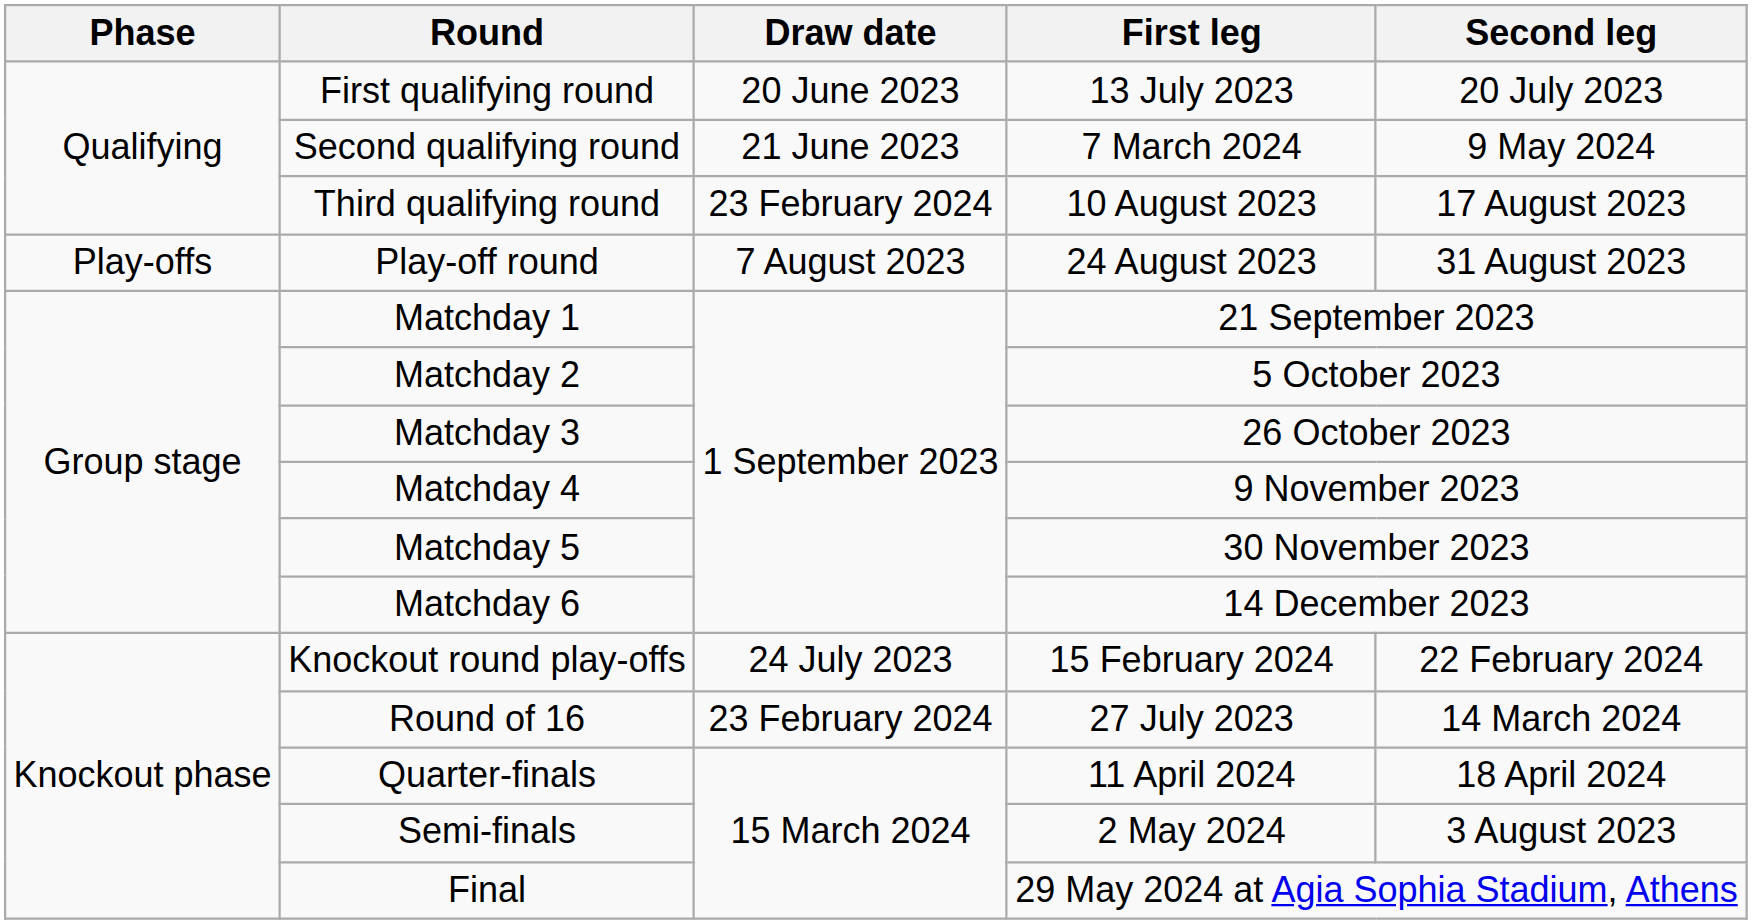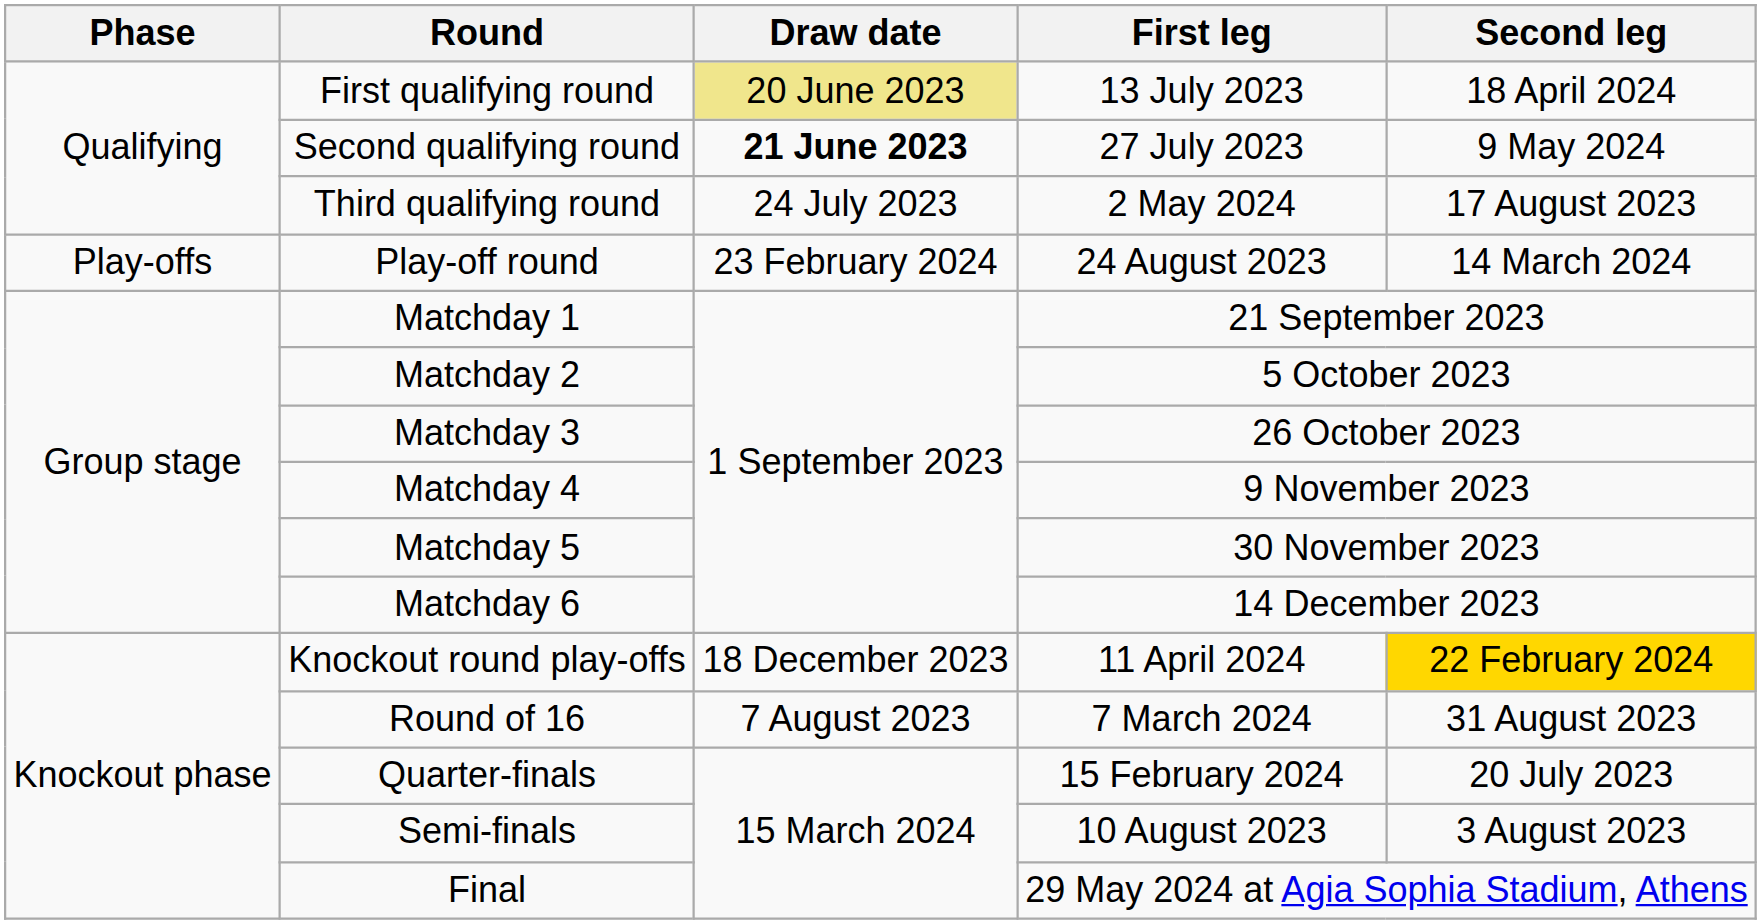First qualifying round | Draw date: no background -> khaki background
First qualifying round | Second leg: 20 July 2023 -> 18 April 2024
Second qualifying round | Draw date: normal -> bold
Second qualifying round | First leg: 7 March 2024 -> 27 July 2023
Third qualifying round | Draw date: 23 February 2024 -> 24 July 2023
Third qualifying round | First leg: 10 August 2023 -> 2 May 2024
Play-off round | Draw date: 7 August 2023 -> 23 February 2024
Play-off round | Second leg: 31 August 2023 -> 14 March 2024
Knockout round play-offs | Draw date: 24 July 2023 -> 18 December 2023
Knockout round play-offs | First leg: 15 February 2024 -> 11 April 2024
Knockout round play-offs | Second leg: no background -> gold background
Round of 16 | Draw date: 23 February 2024 -> 7 August 2023
Round of 16 | First leg: 27 July 2023 -> 7 March 2024
Round of 16 | Second leg: 14 March 2024 -> 31 August 2023
Quarter-finals | First leg: 11 April 2024 -> 15 February 2024
Quarter-finals | Second leg: 18 April 2024 -> 20 July 2023
Semi-finals | First leg: 2 May 2024 -> 10 August 2023
